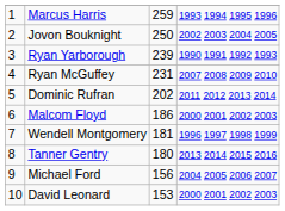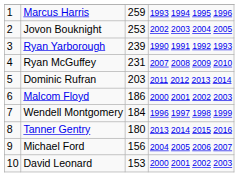Jovon Bouknight | column 3: 250 -> 253
Dominic Rufran | column 3: 202 -> 203
Wendell Montgomery | column 3: 181 -> 184
